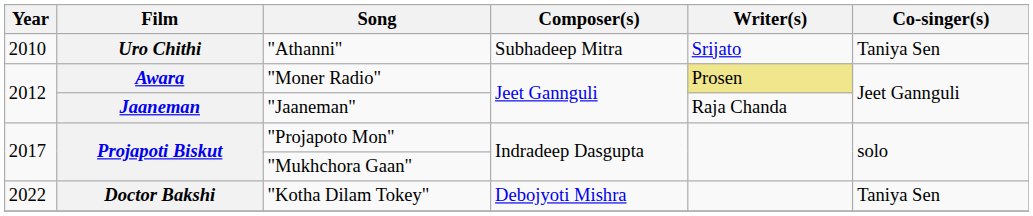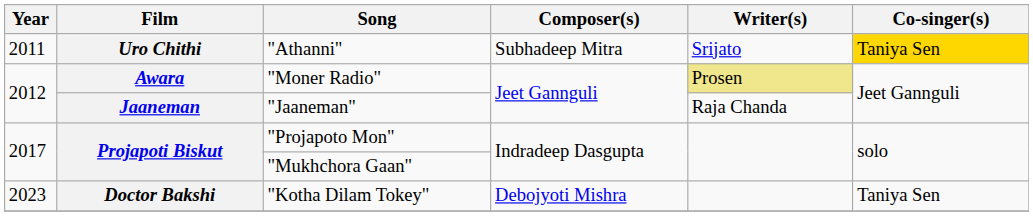"Athanni" | Year: 2010 -> 2011
"Athanni" | Co-singer(s): no background -> gold background
"Kotha Dilam Tokey" | Year: 2022 -> 2023
